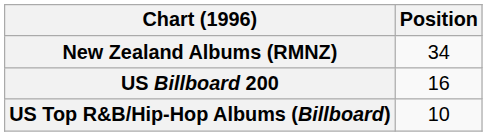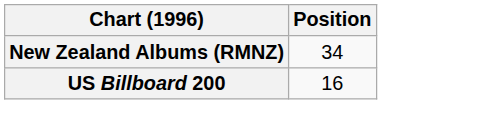- row: US Top R&B/Hip-Hop Albums (Billboard) | 10
